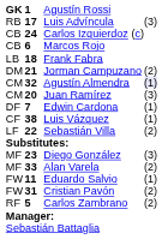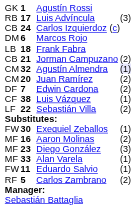Agustín Rossi | column 1: bold -> normal
Marcos Rojo | column 1: CB -> DM
Jorman Campuzano | column 1: DM -> CB
Juan Ramírez | column 5: (3) -> (2)
Edwin Cardona | column 5: (1) -> (2)
+ row: FW | 30 | Exequiel Zeballos | (1)
+ row: MF | 16 | Aaron Molinas | (2)
Alan Varela | column 5: (2) -> (1)
- row: FW | 31 | Cristian Pavón | (2)
